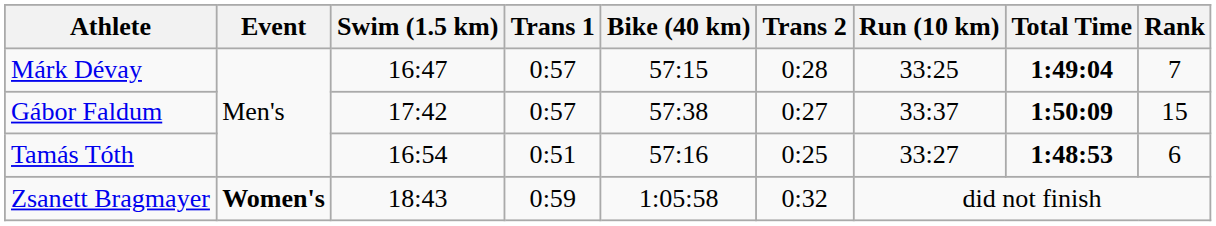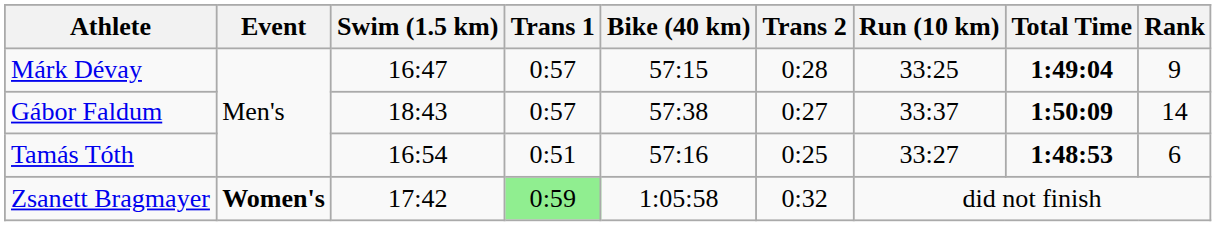Márk Dévay | Rank: 7 -> 9
Gábor Faldum | Swim (1.5 km): 17:42 -> 18:43
Gábor Faldum | Rank: 15 -> 14
Zsanett Bragmayer | Swim (1.5 km): 18:43 -> 17:42
Zsanett Bragmayer | Trans 1: no background -> lightgreen background
